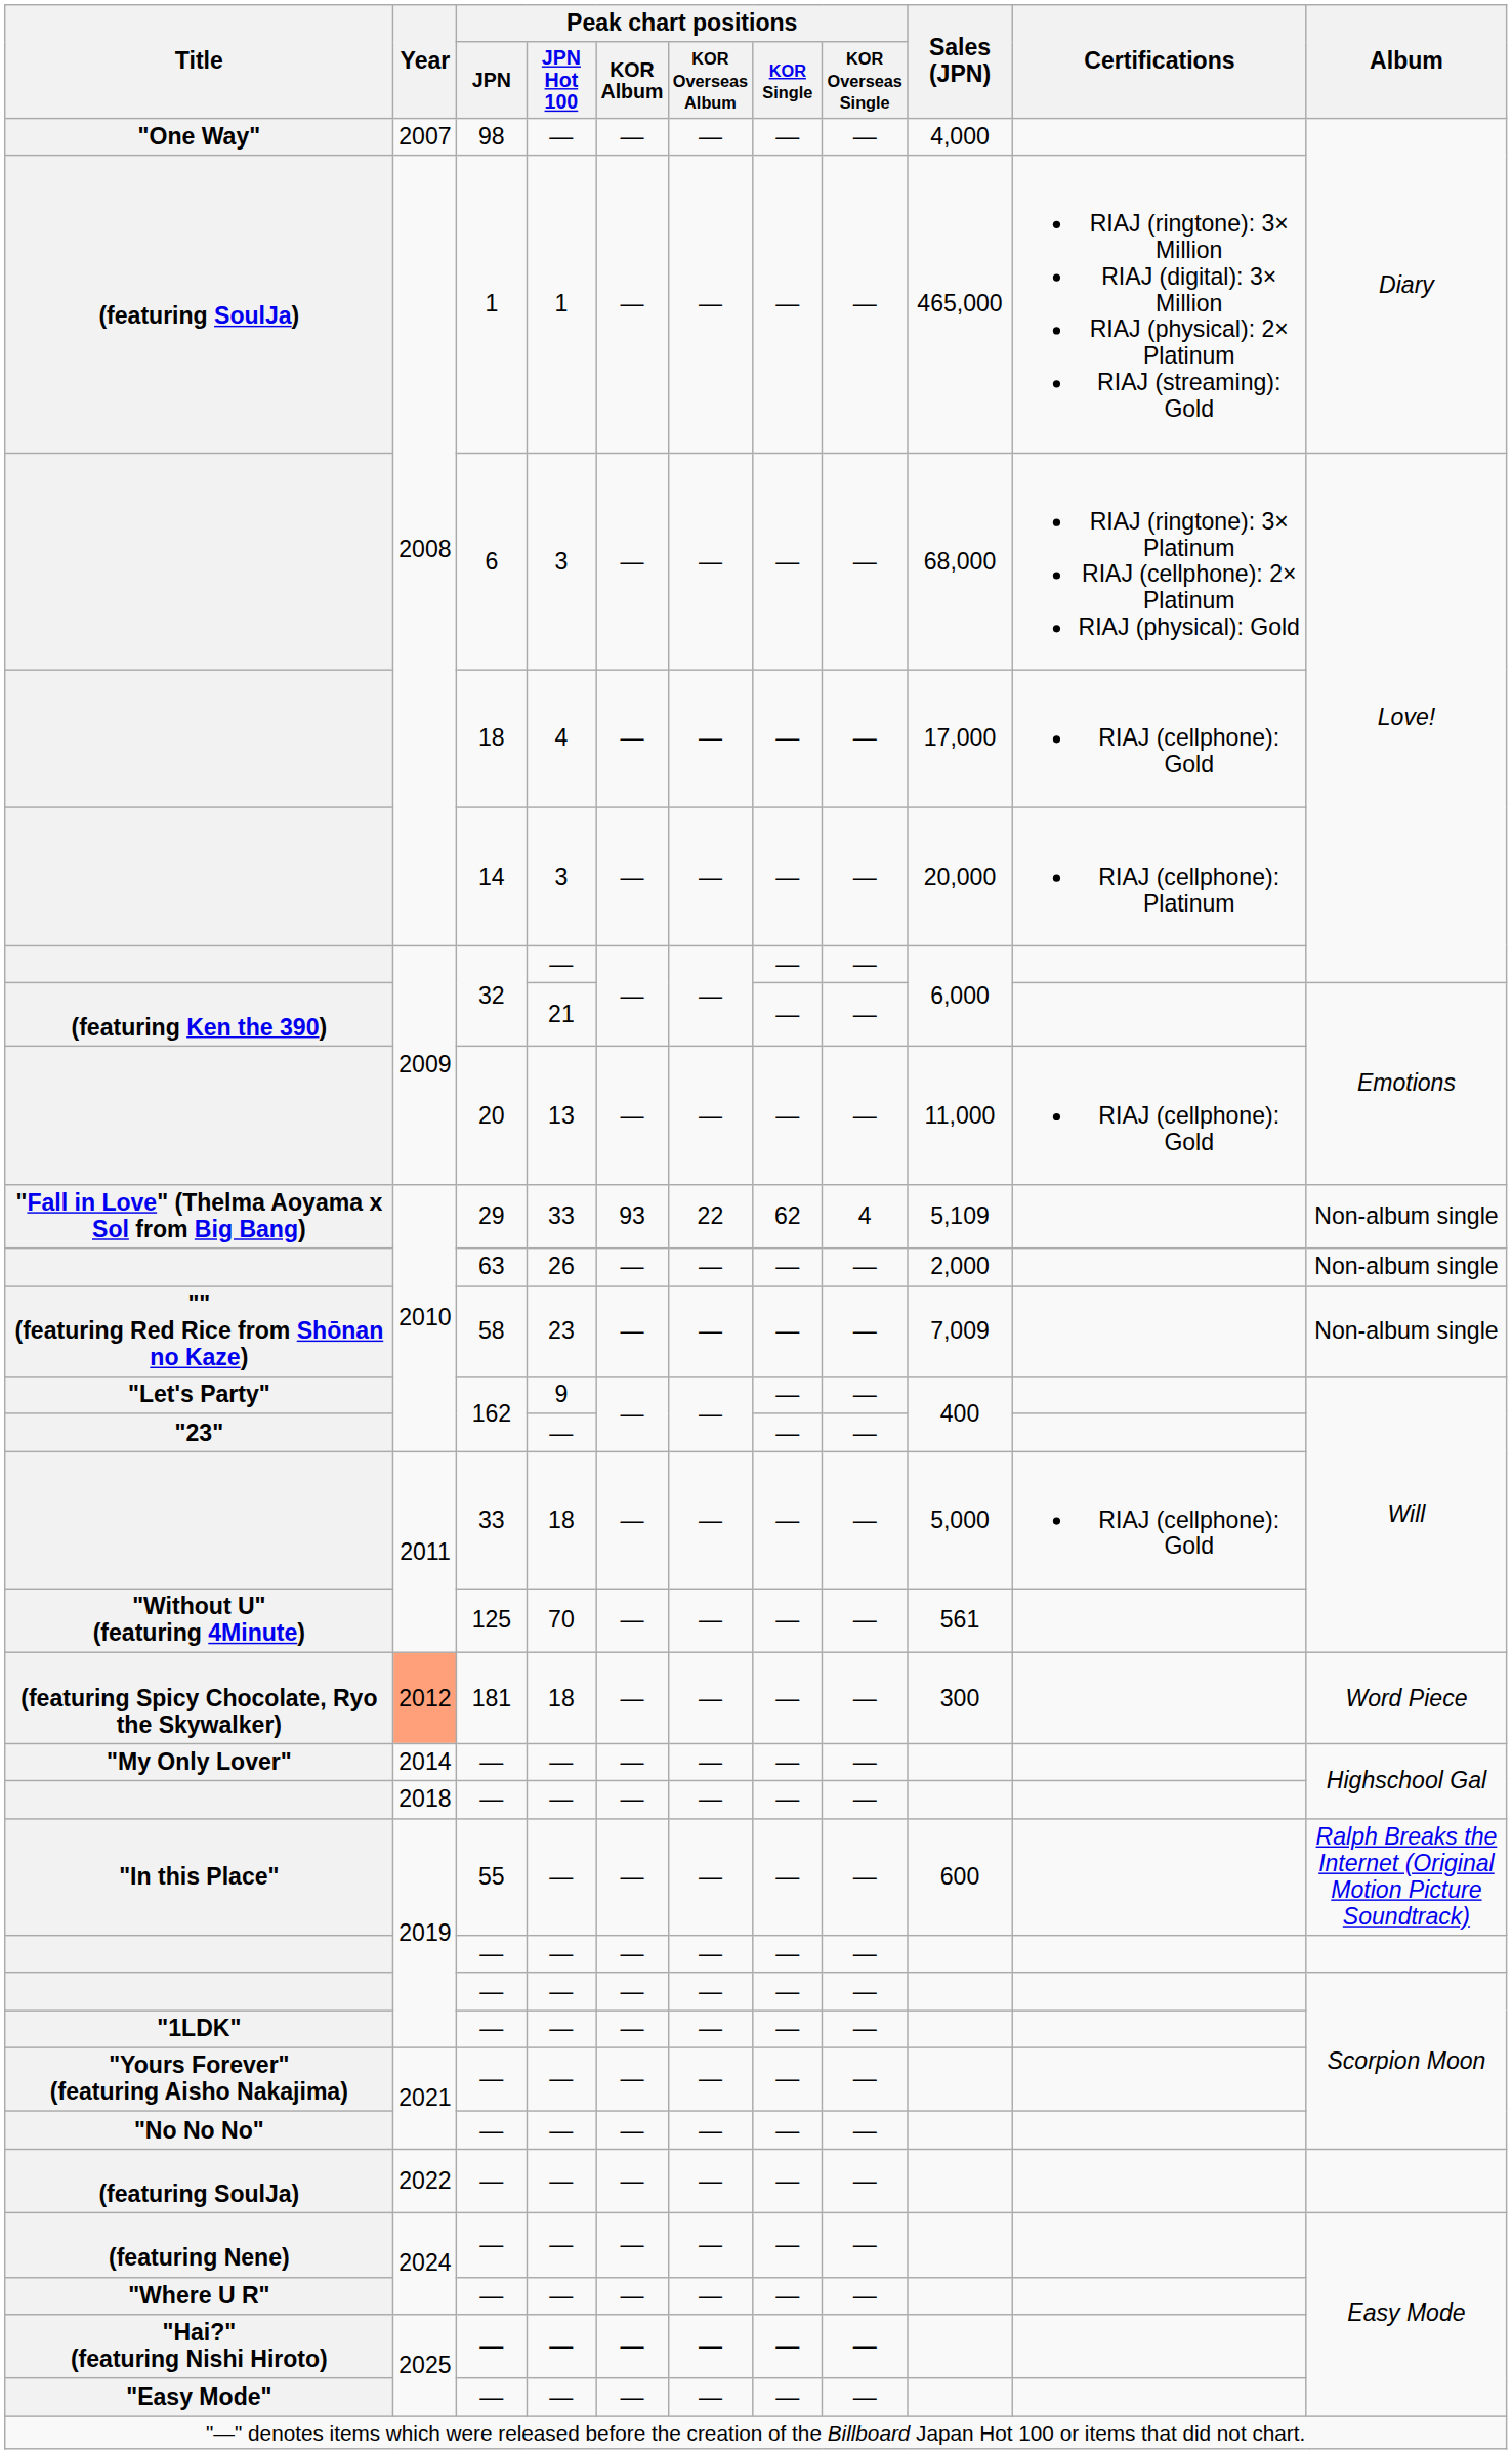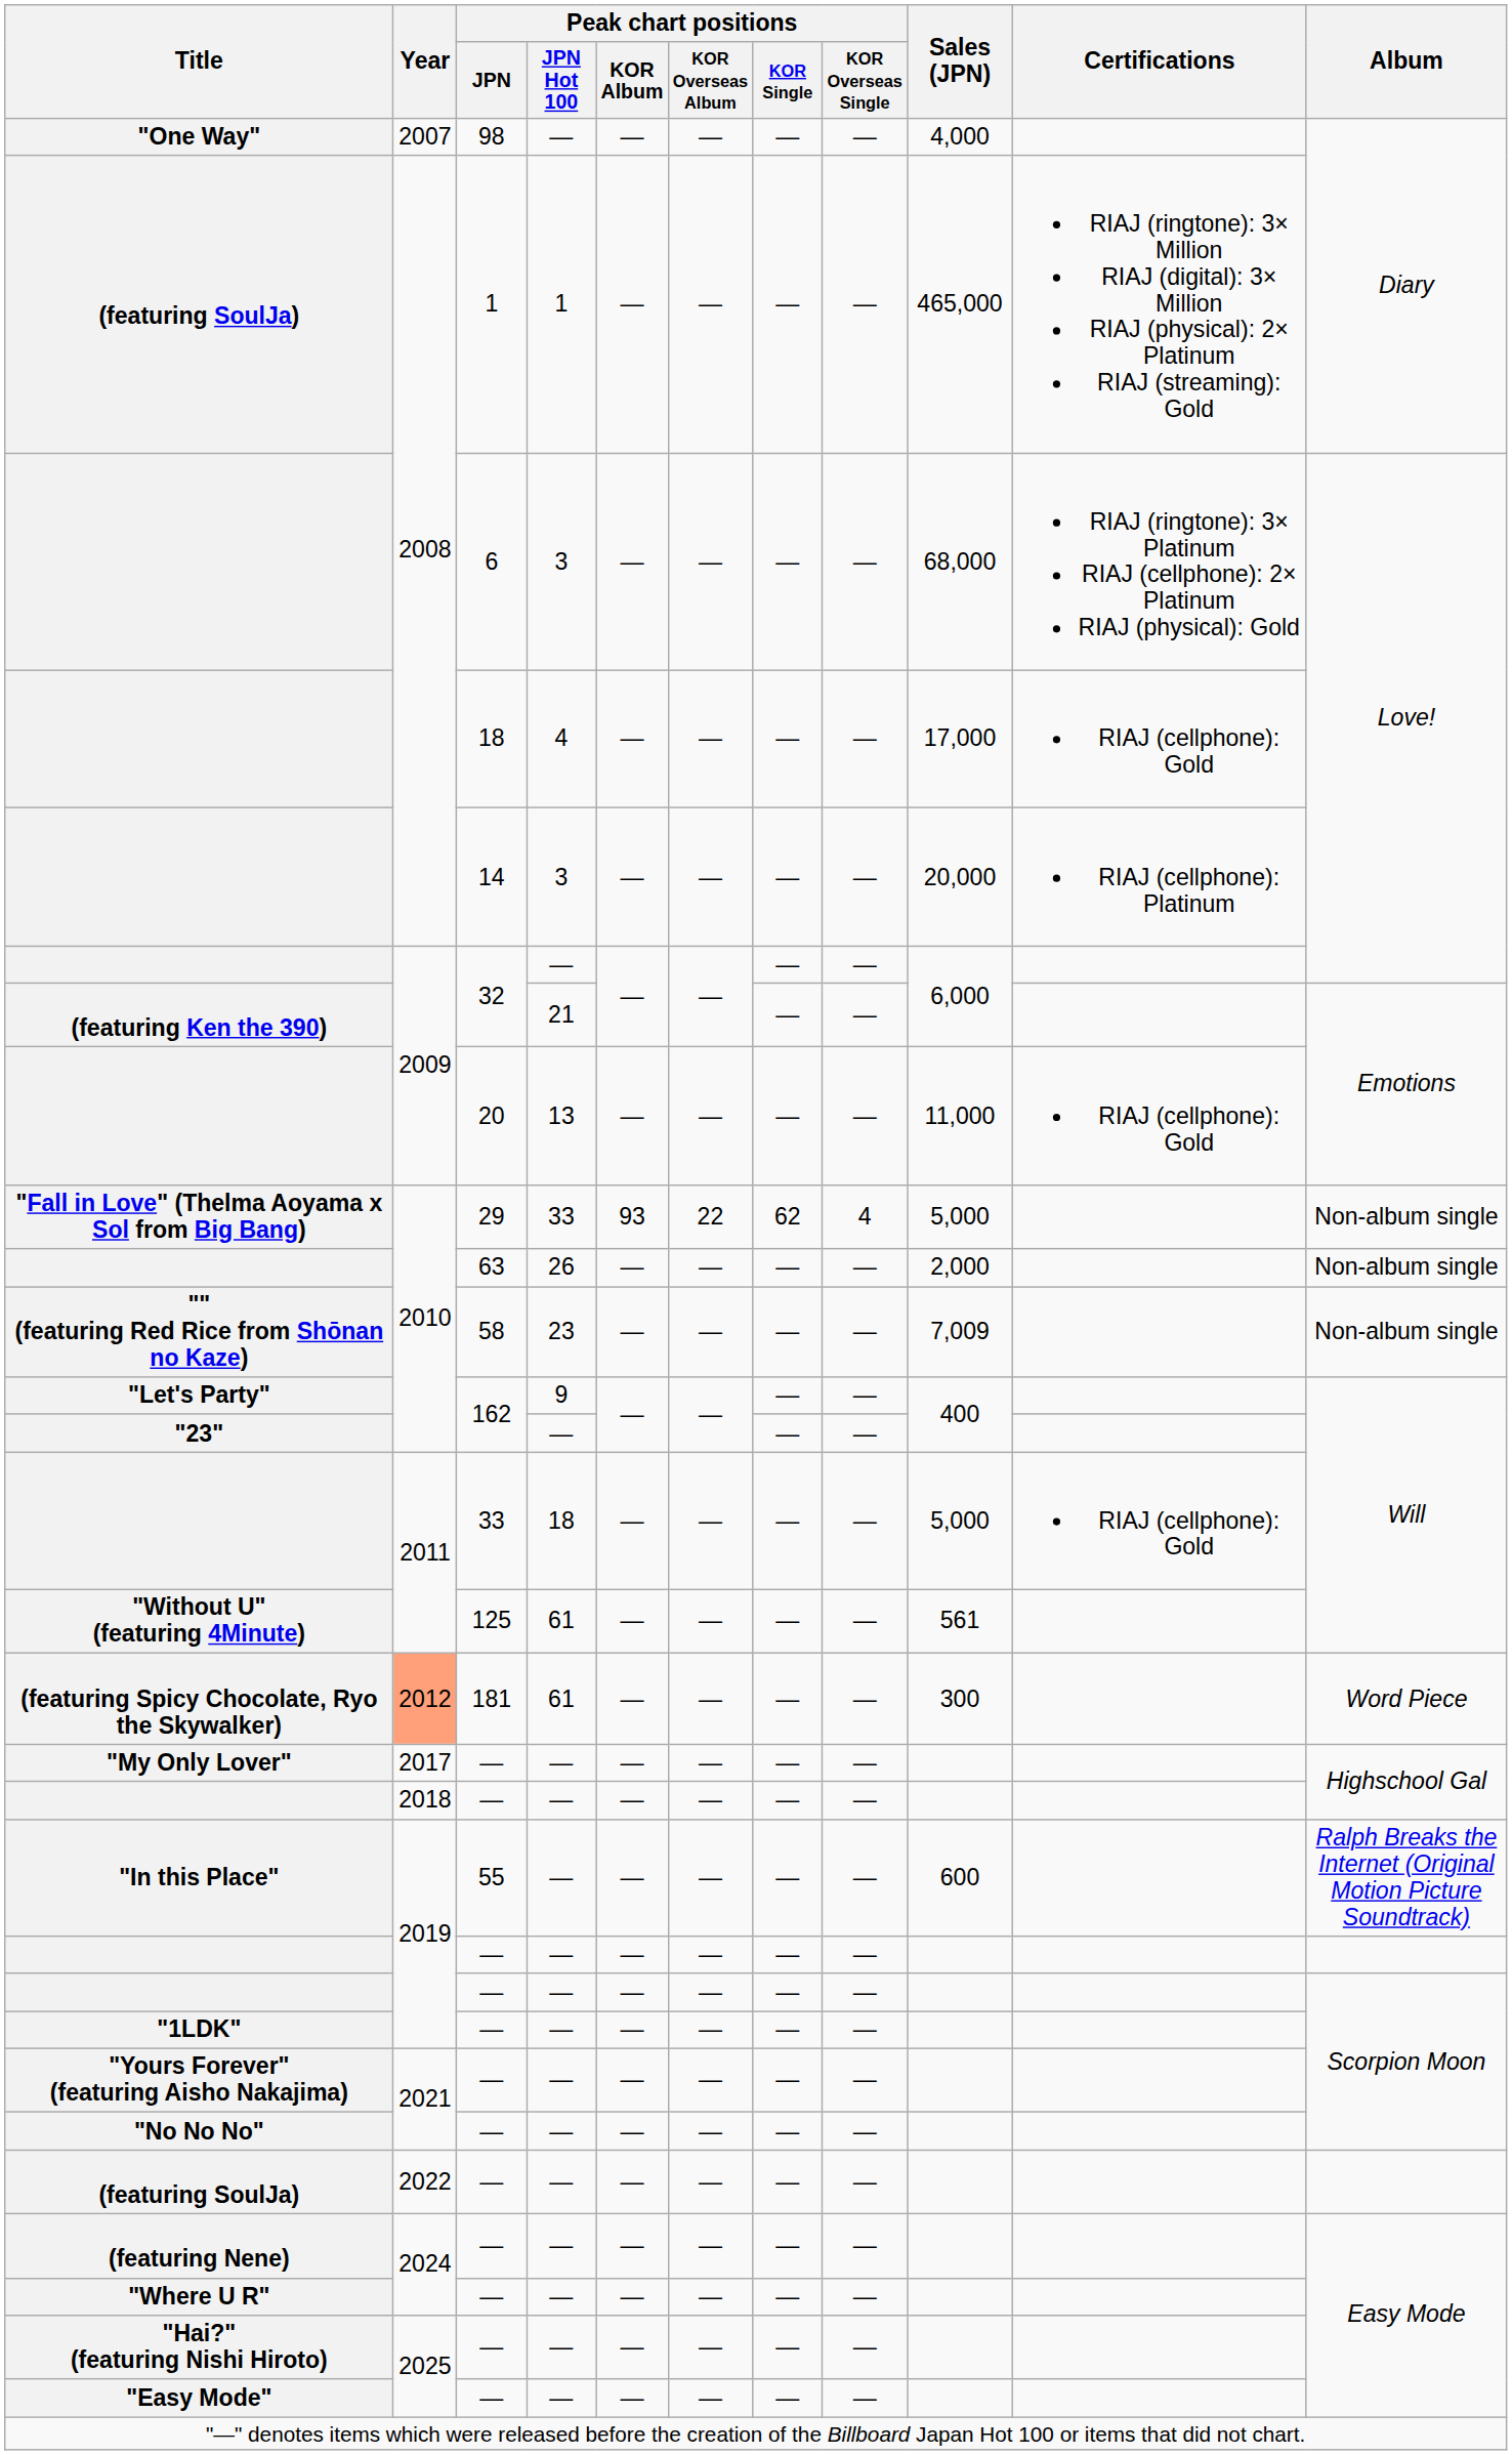"Fall in Love" (Thelma Aoyama x Sol from Big Bang) | Sales (JPN): 5,109 -> 5,000
"Without U" (featuring 4Minute) | Peak chart positions / JPN Hot 100: 70 -> 61
(featuring Spicy Chocolate, Ryo the Skywalker) | Peak chart positions / JPN Hot 100: 18 -> 61
"My Only Lover" | Year: 2014 -> 2017
